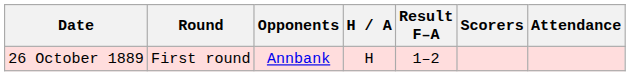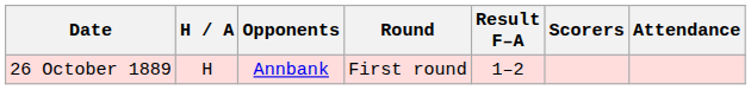columns swapped: Round <-> H / A
